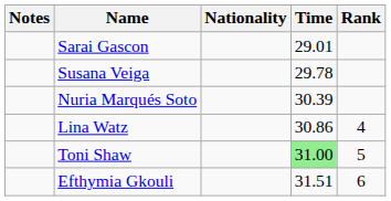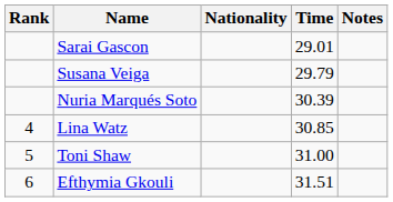columns swapped: Rank <-> Notes
Susana Veiga | Time: 29.78 -> 29.79
Lina Watz | Time: 30.86 -> 30.85
Toni Shaw | Time: lightgreen background -> no background
